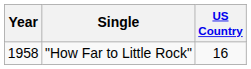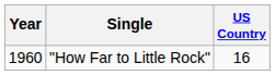"How Far to Little Rock" | Year: 1958 -> 1960
